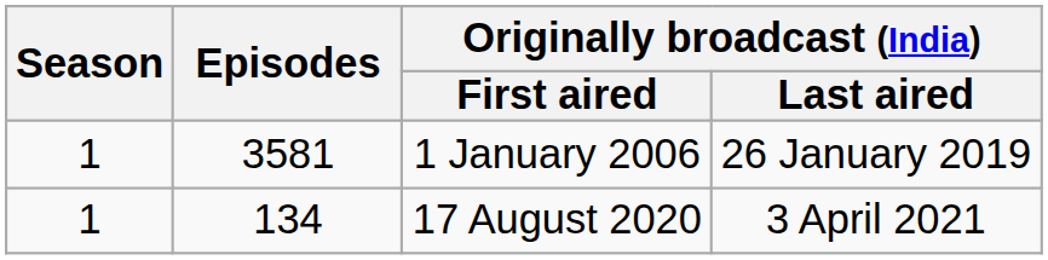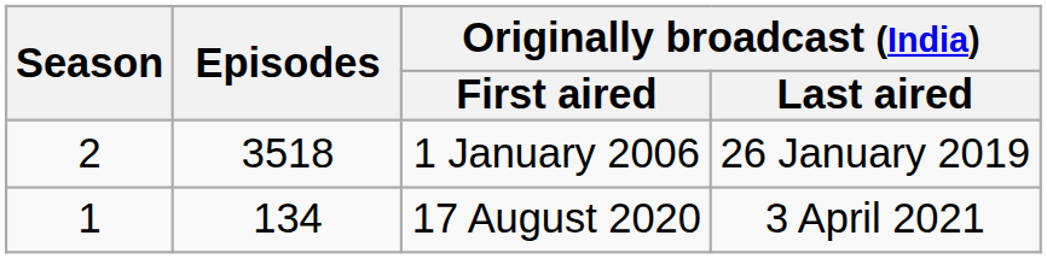1 January 2006 | Season: 1 -> 2
1 January 2006 | Episodes: 3581 -> 3518
